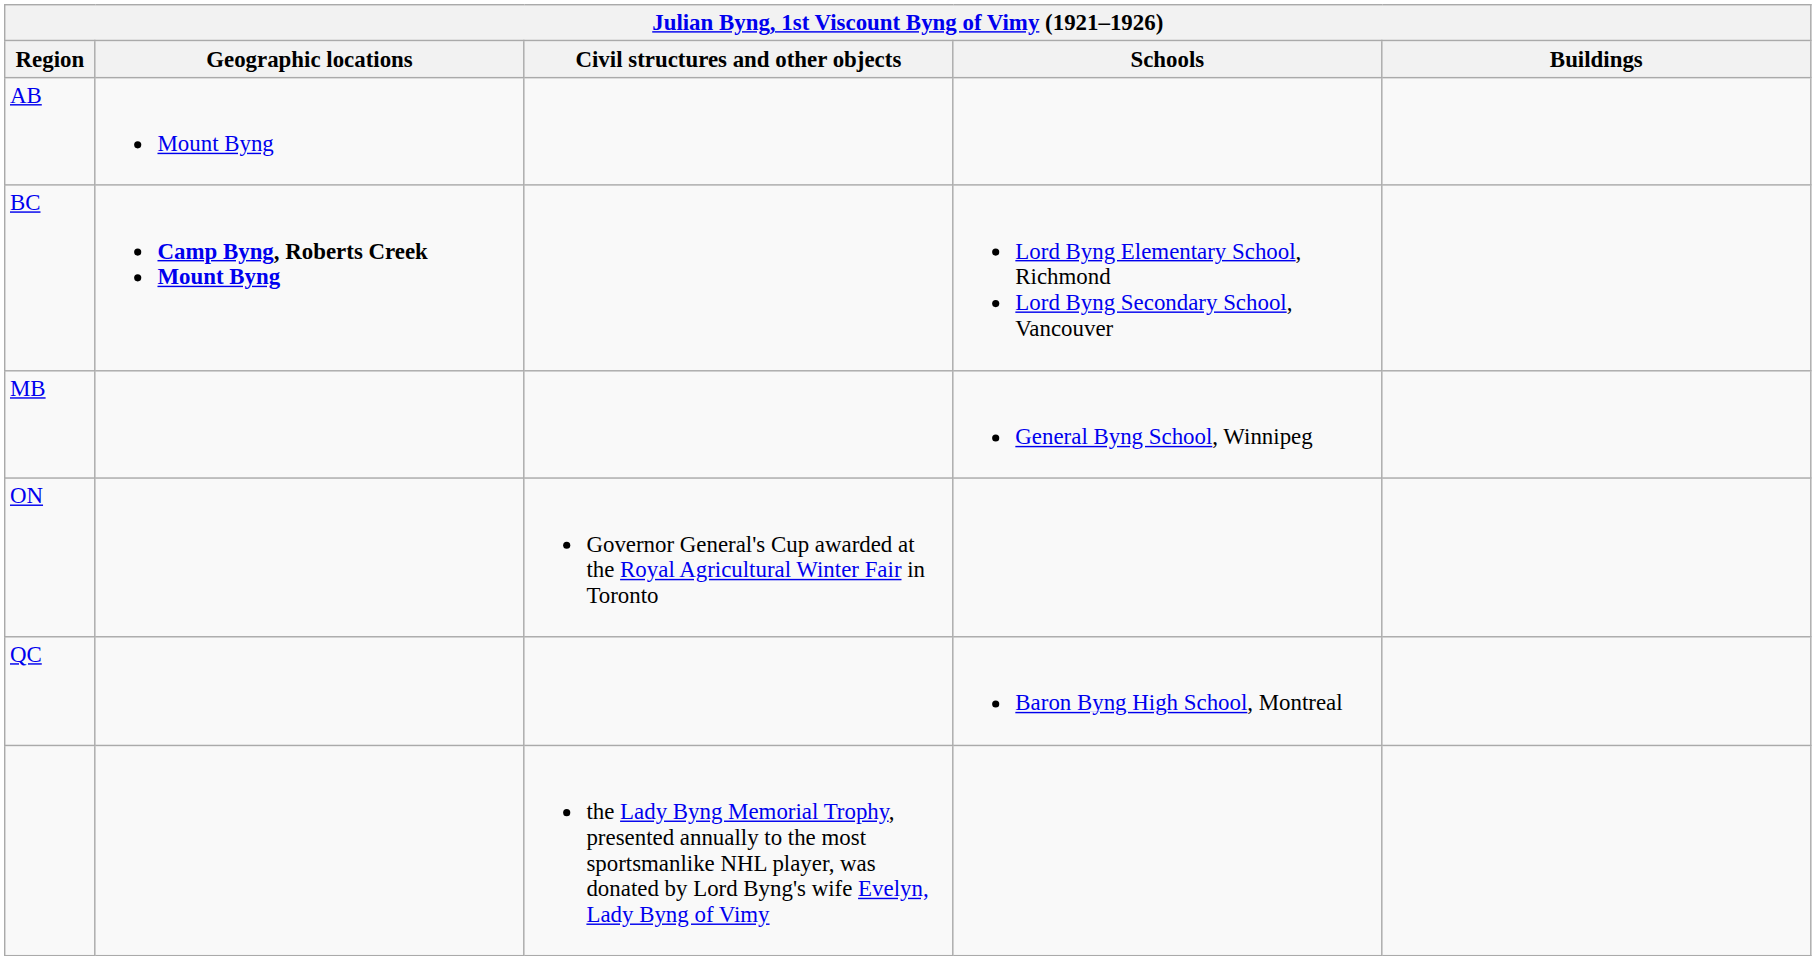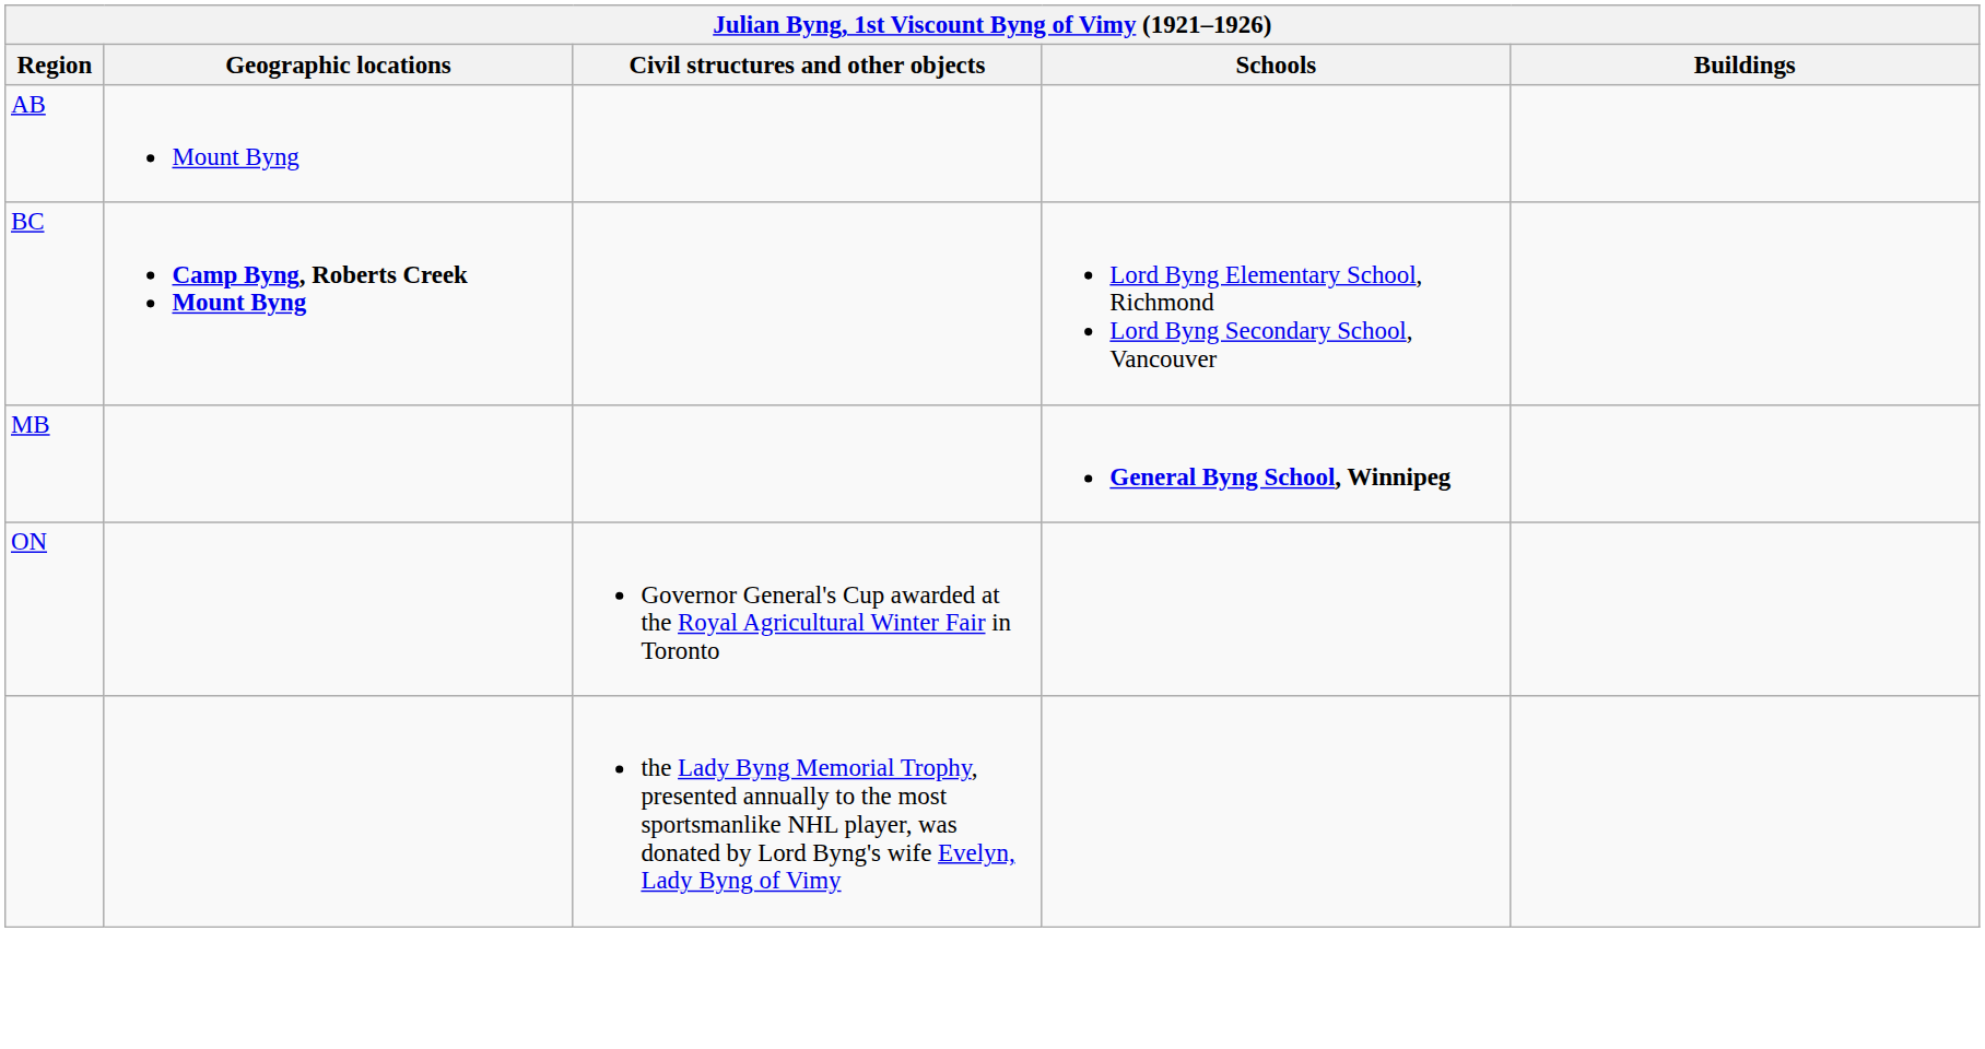MB | Schools: normal -> bold
- row: QC | Baron Byng High School, Montreal
